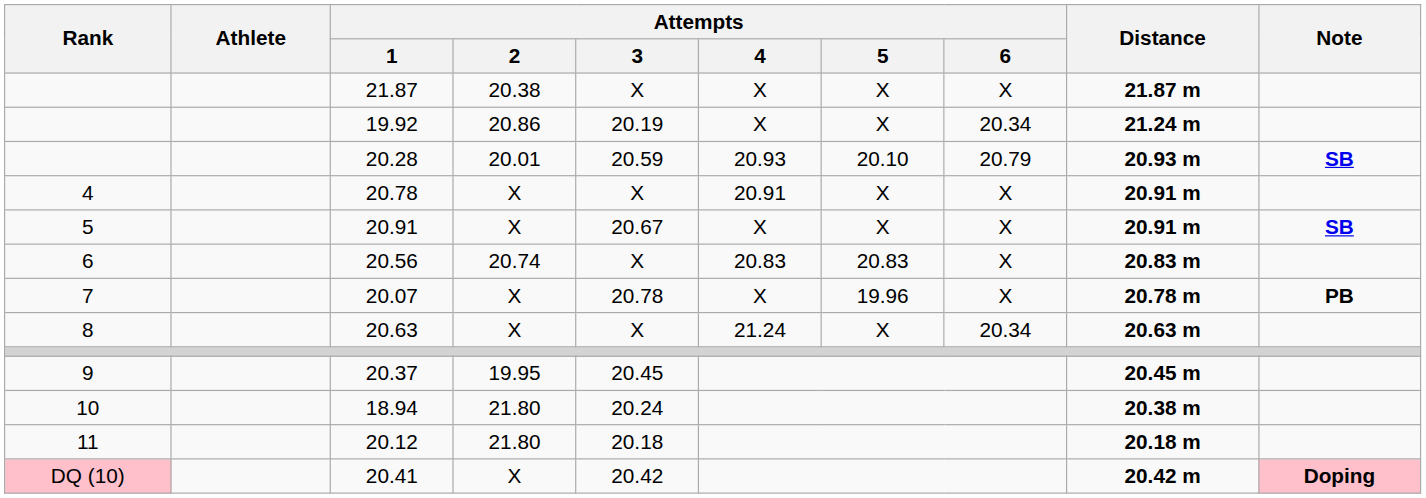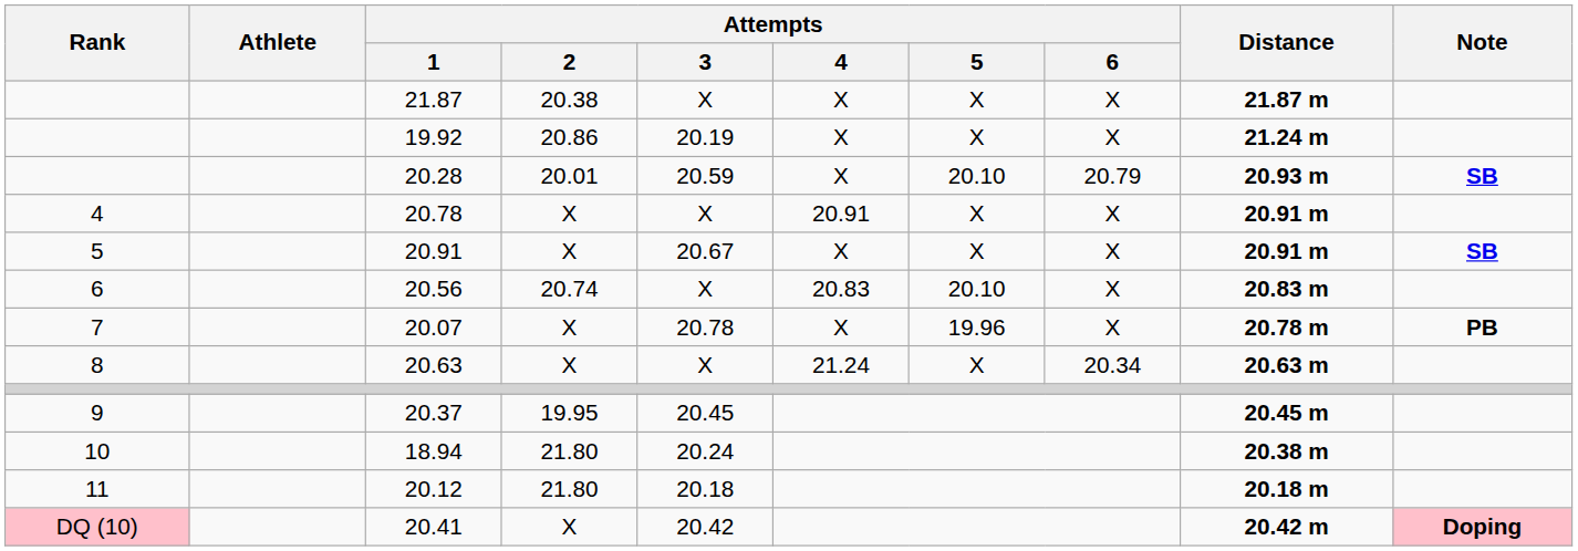19.92 | Attempts / 6: 20.34 -> X
20.28 | Attempts / 4: 20.93 -> X
20.56 | Attempts / 5: 20.83 -> 20.10
